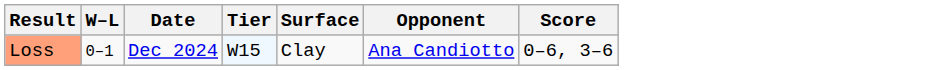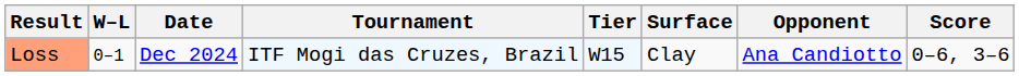+ column: Tournament | ITF Mogi das Cruzes, Brazil
